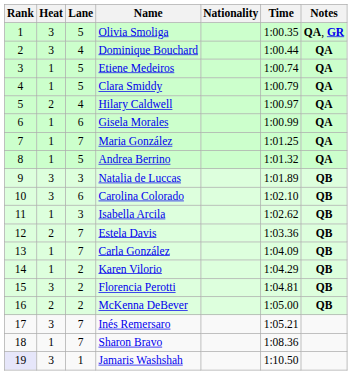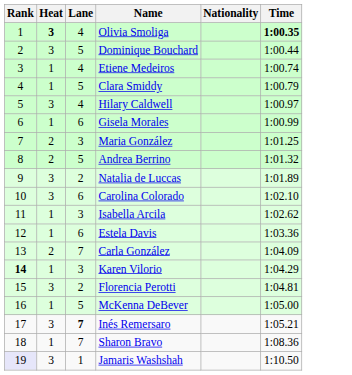- column: Notes | QA, GR | QA | QA | QA | QA | QA | QA | QA | QB | QB | QB | QB | QB | QB | QB | QB
Olivia Smoliga | Heat: normal -> bold
Olivia Smoliga | Lane: 5 -> 4
Olivia Smoliga | Time: normal -> bold
Dominique Bouchard | Lane: 4 -> 5
Etiene Medeiros | Lane: 5 -> 4
Hilary Caldwell | Heat: 2 -> 3
Maria González | Heat: 1 -> 2
Maria González | Lane: 7 -> 3
Andrea Berrino | Heat: 1 -> 2
Natalia de Luccas | Lane: 3 -> 2
Estela Davis | Heat: 2 -> 1
Estela Davis | Lane: 7 -> 6
Carla González | Heat: 1 -> 2
Karen Vilorio | Rank: normal -> bold
Karen Vilorio | Lane: 2 -> 3
McKenna DeBever | Heat: 2 -> 1
McKenna DeBever | Lane: 2 -> 5
Inés Remersaro | Lane: normal -> bold
